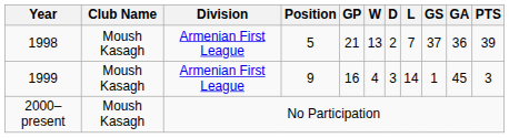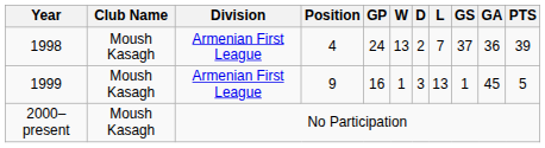1998 | Position: 5 -> 4
1998 | GP: 21 -> 24
1999 | W: 4 -> 1
1999 | L: 14 -> 13
1999 | PTS: 3 -> 5
